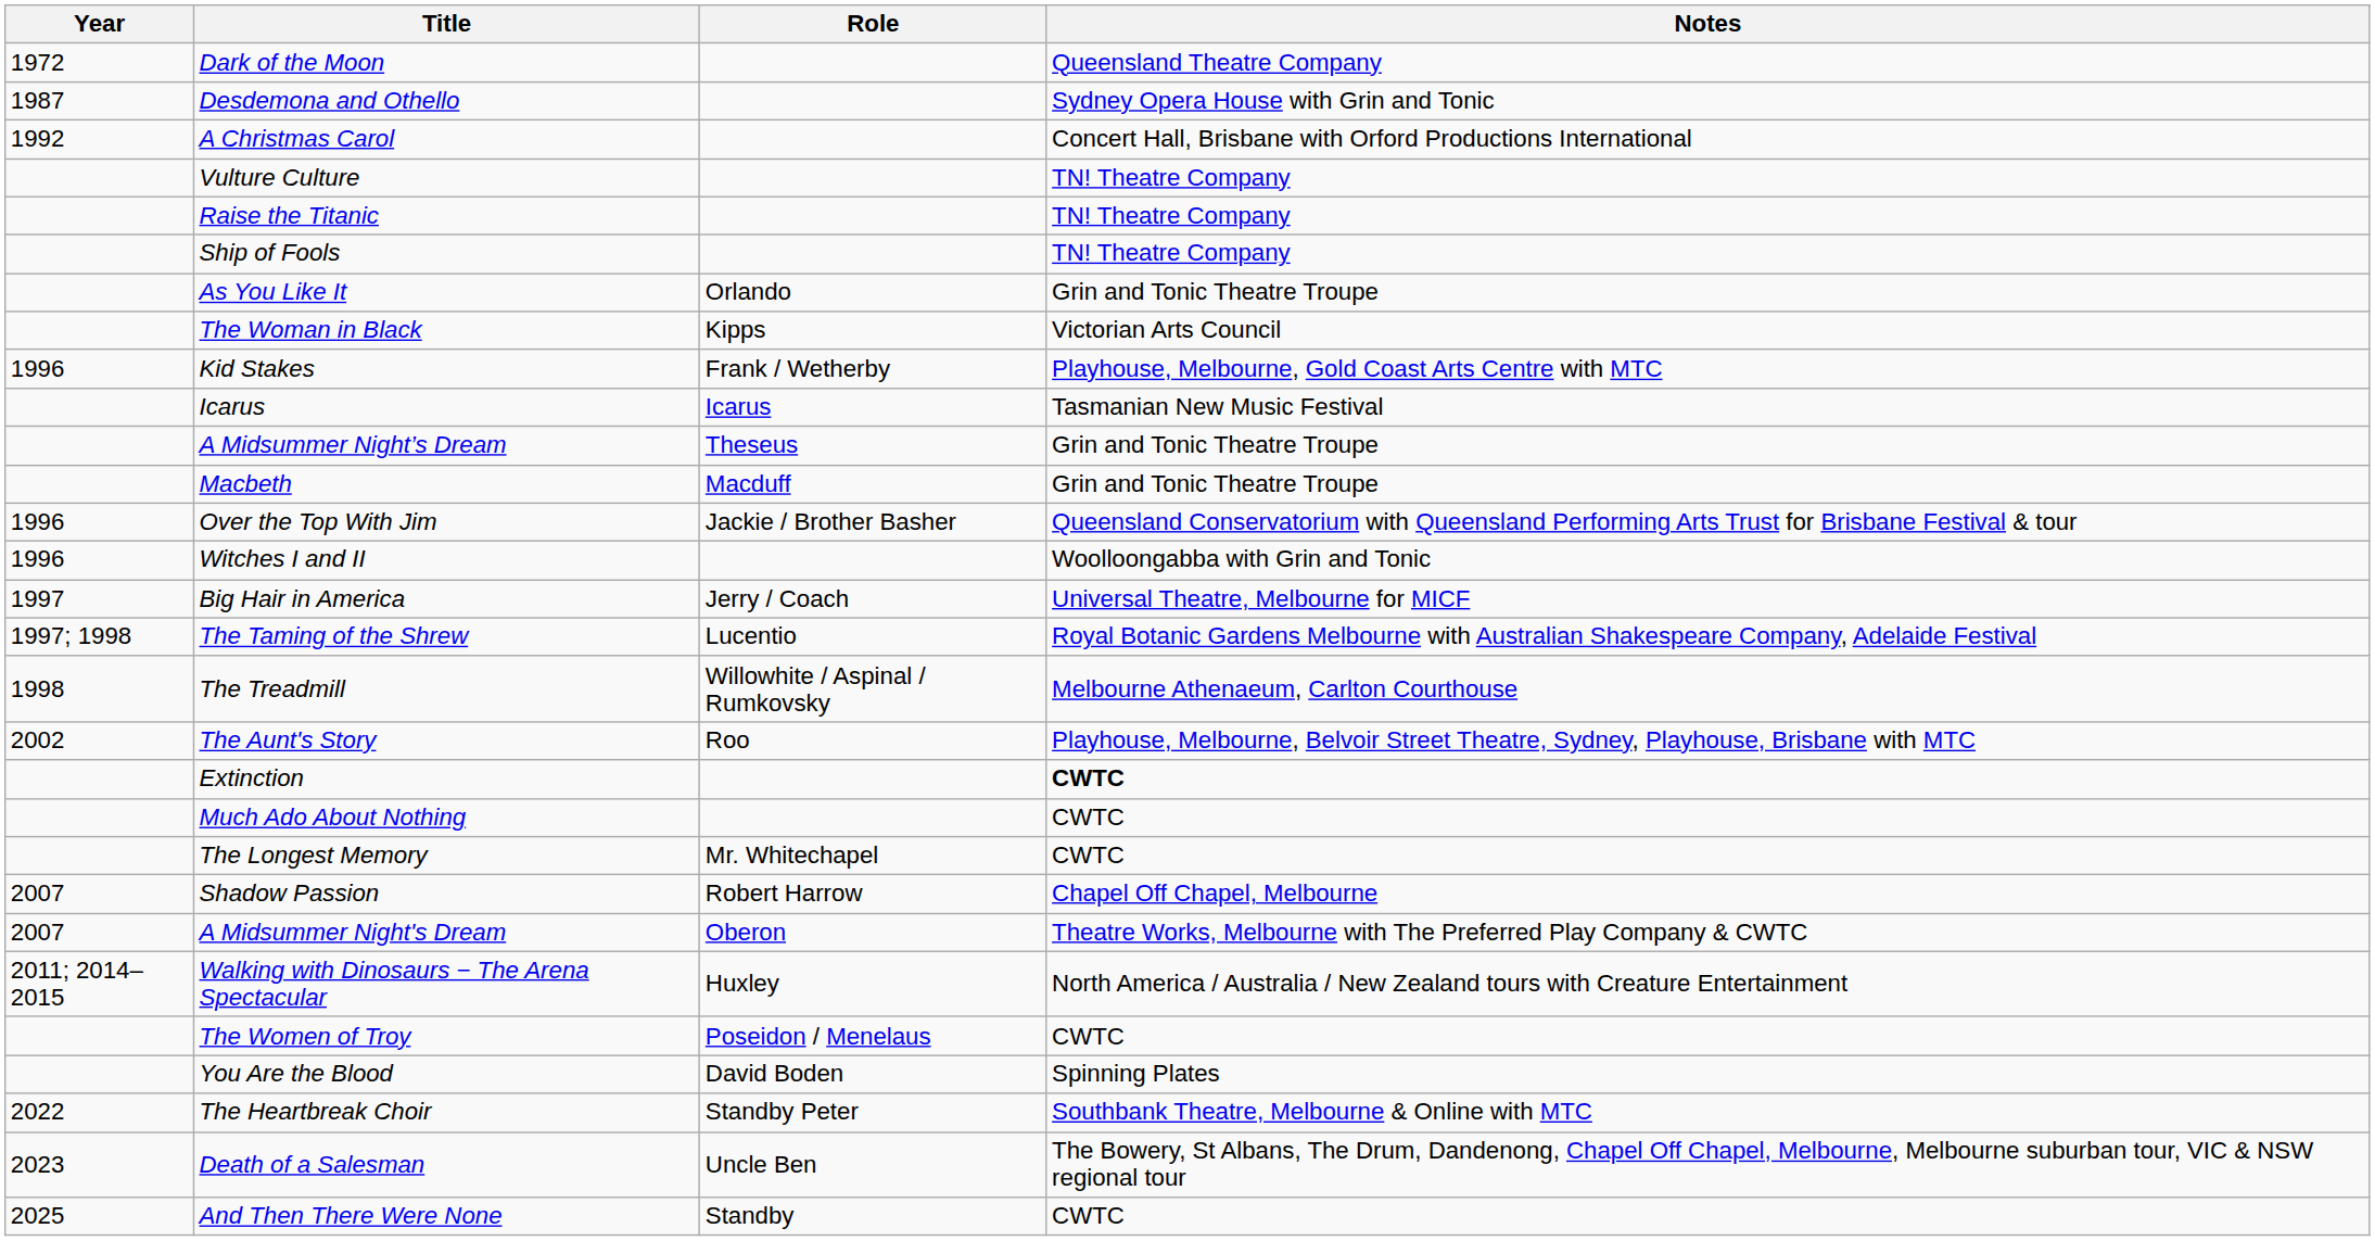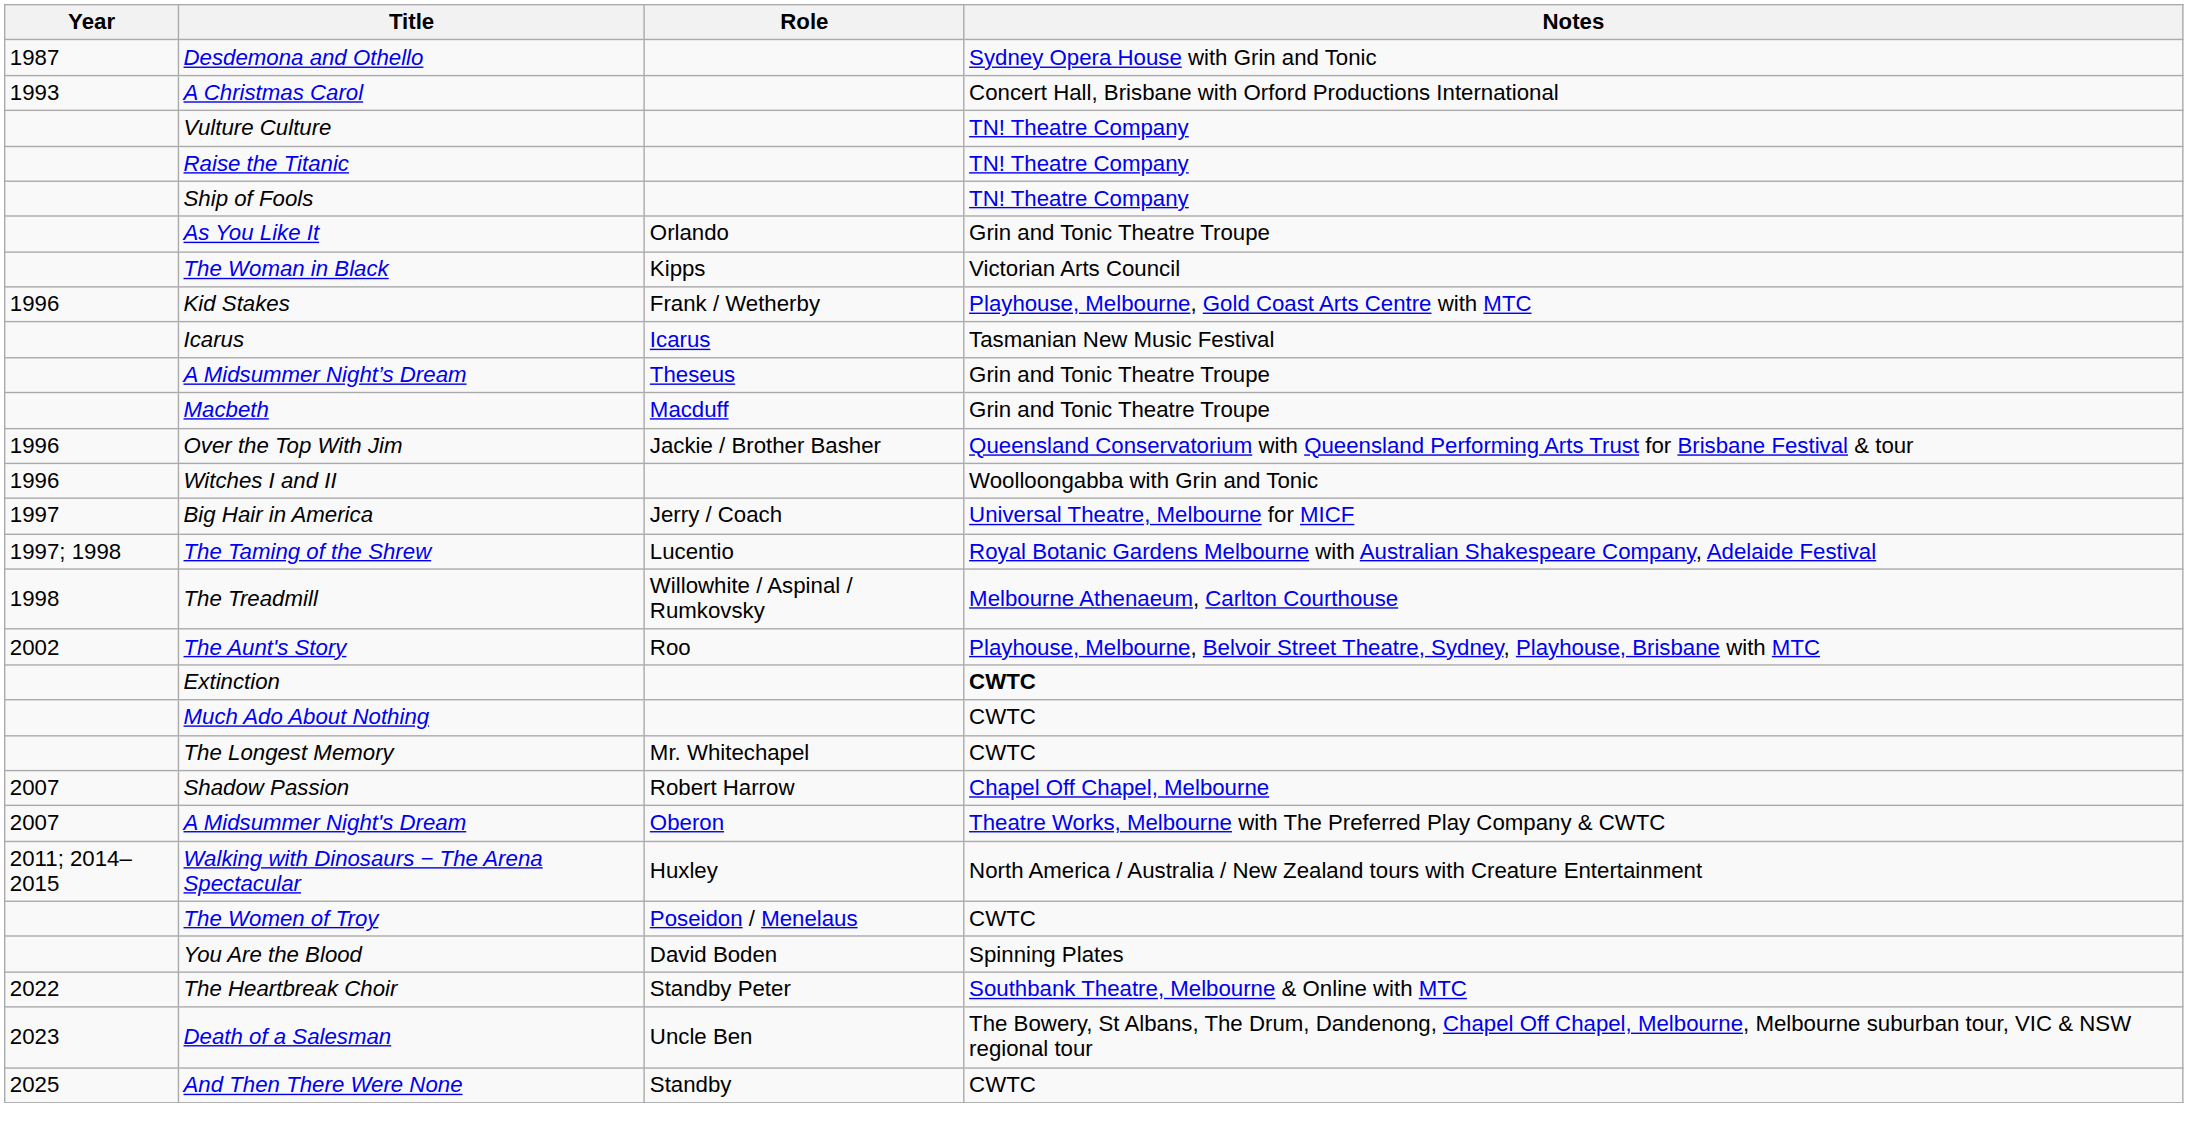- row: 1972 | Dark of the Moon | Queensland Theatre Company
A Christmas Carol | Year: 1992 -> 1993
